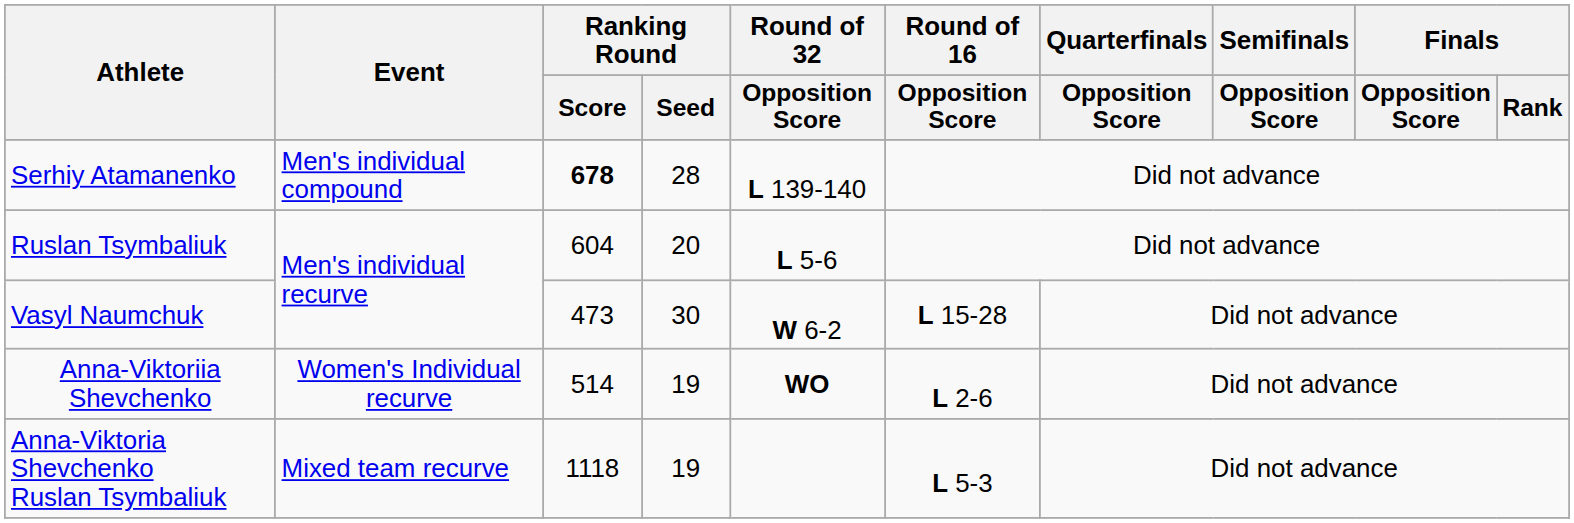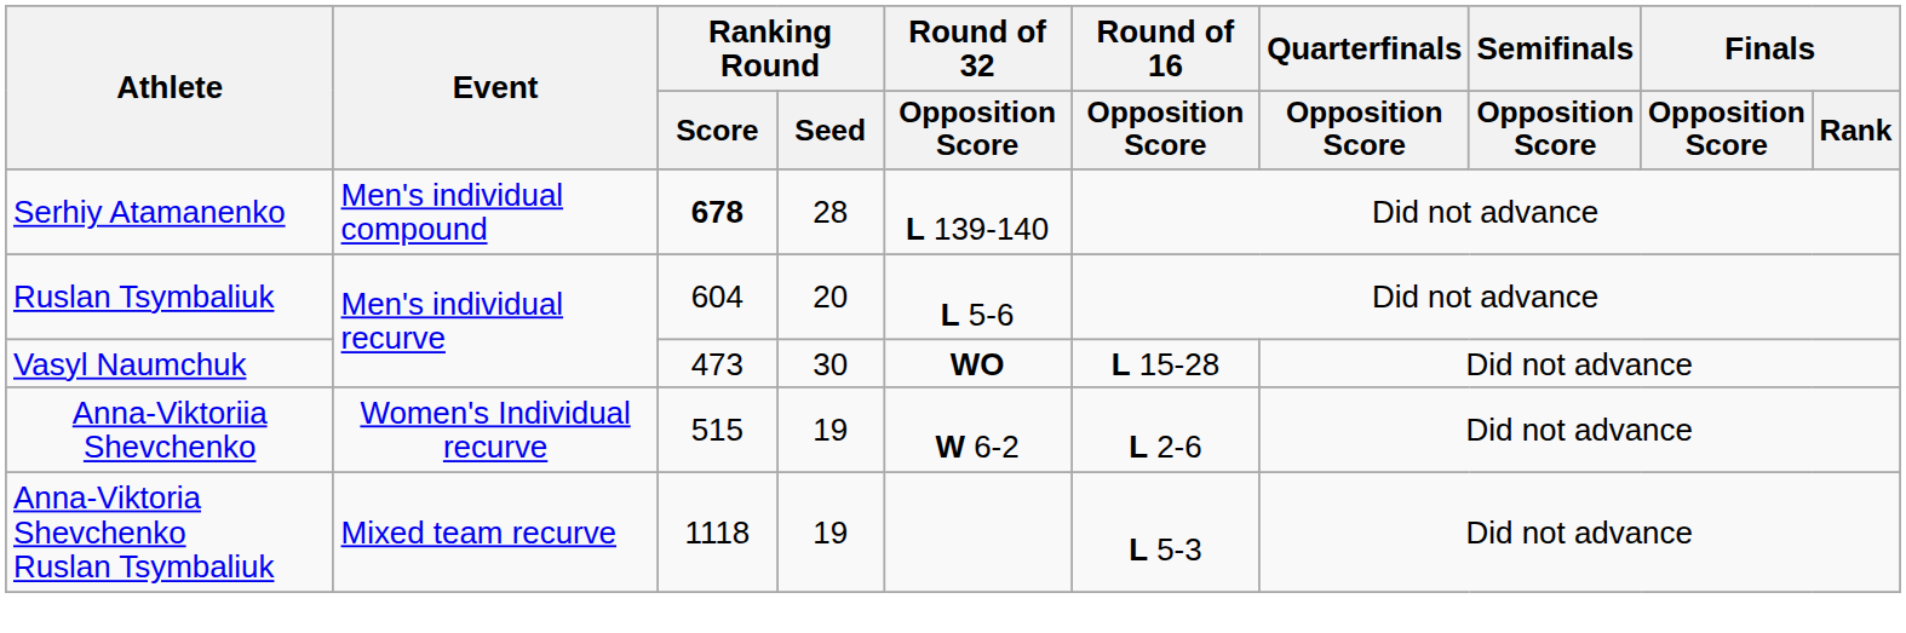Vasyl Naumchuk | Round of 32 / Opposition Score: W 6-2 -> WO
Anna-Viktoriia Shevchenko | Ranking Round / Score: 514 -> 515
Anna-Viktoriia Shevchenko | Round of 32 / Opposition Score: WO -> W 6-2
